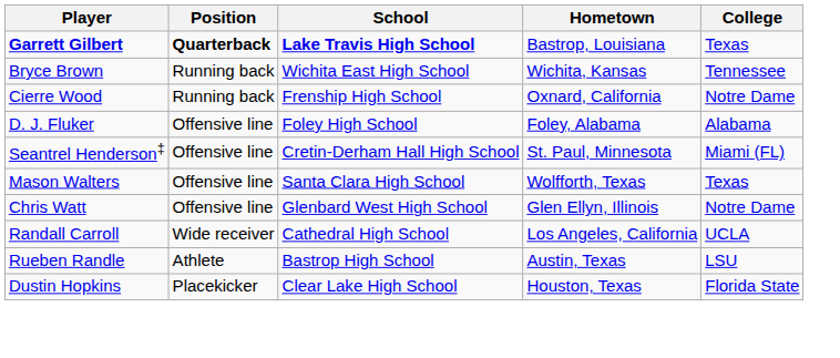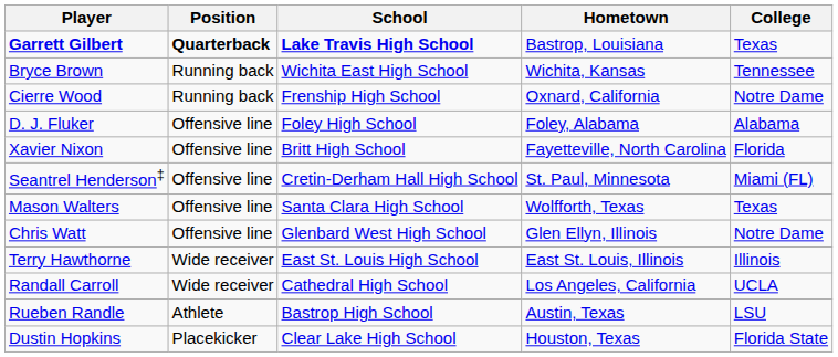+ row: Xavier Nixon | Offensive line | Britt High School | Fayetteville, North Carolina | Florida
+ row: Terry Hawthorne | Wide receiver | East St. Louis High School | East St. Louis, Illinois | Illinois
